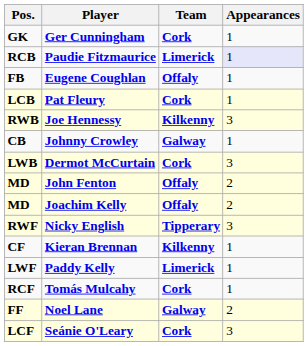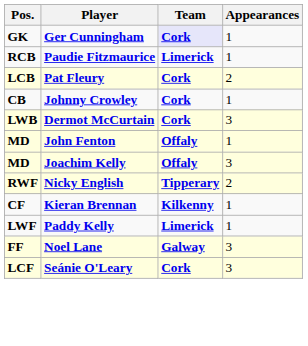Ger Cunningham | Team: no background -> lavender background
Paudie Fitzmaurice | Appearances: lavender background -> no background
- row: FB | Eugene Coughlan | Offaly | 1
Pat Fleury | Appearances: 1 -> 2
- row: RWB | Joe Hennessy | Kilkenny | 3
Johnny Crowley | Team: Galway -> Cork
John Fenton | Appearances: 2 -> 1
Joachim Kelly | Appearances: 2 -> 3
Nicky English | Appearances: 3 -> 2
- row: RCF | Tomás Mulcahy | Cork | 1
Noel Lane | Appearances: 2 -> 3
